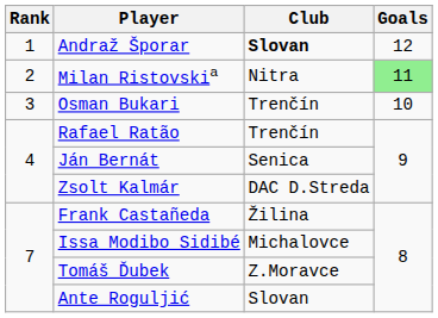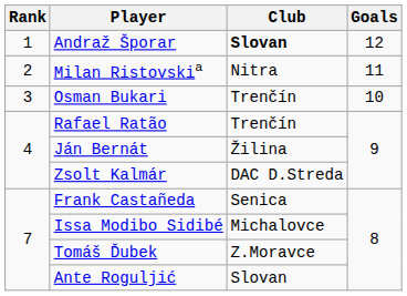Milan Ristovskia | Goals: lightgreen background -> no background
Ján Bernát | Club: Senica -> Žilina
Frank Castañeda | Club: Žilina -> Senica
